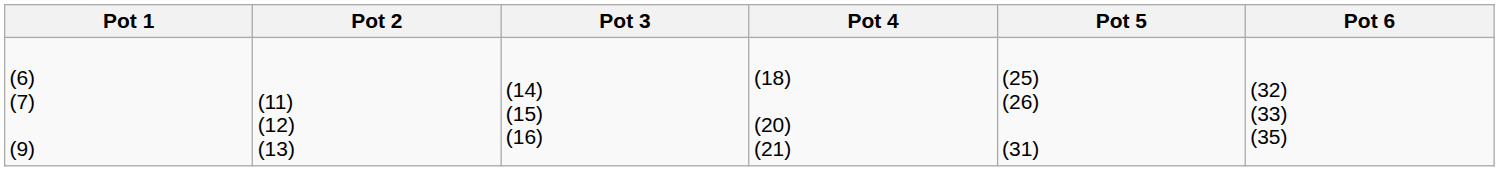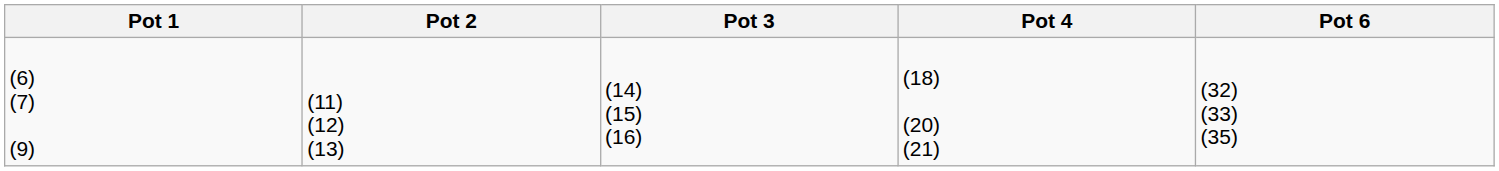- column: Pot 5 | (25) (26) (31)
